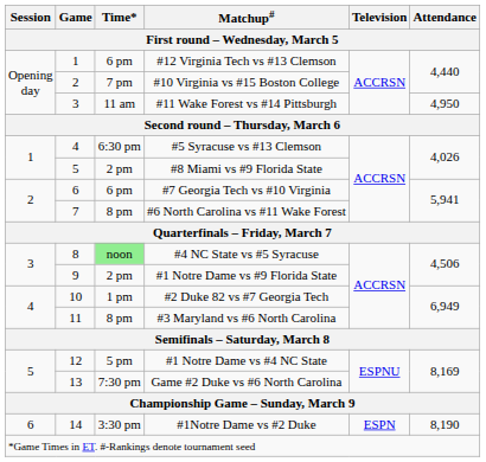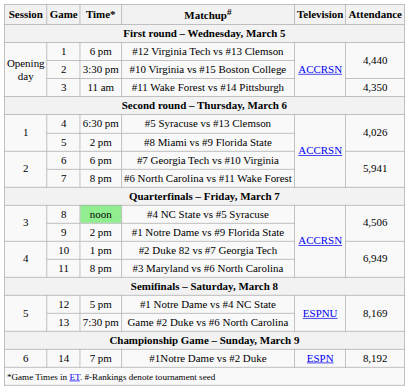#10 Virginia vs #15 Boston College | Time*: 7 pm -> 3:30 pm
#11 Wake Forest vs #14 Pittsburgh | Attendance: 4,950 -> 4,350
#1Notre Dame vs #2 Duke | Time*: 3:30 pm -> 7 pm
#1Notre Dame vs #2 Duke | Attendance: 8,190 -> 8,192
